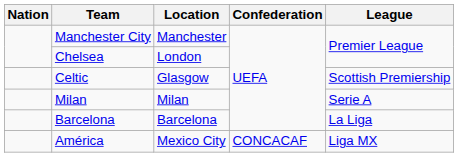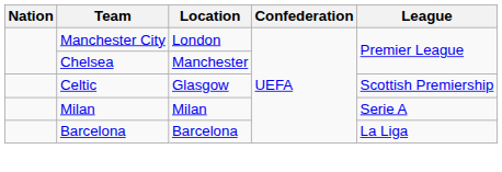Manchester City | Location: Manchester -> London
Chelsea | Location: London -> Manchester
- row: América | Mexico City | CONCACAF | Liga MX
